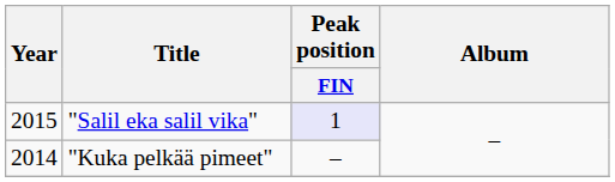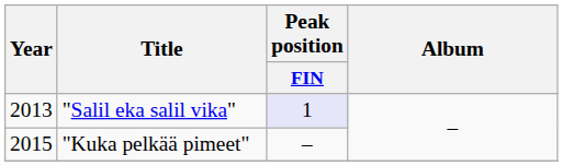"Salil eka salil vika" | Year: 2015 -> 2013
"Kuka pelkää pimeet" | Year: 2014 -> 2015
